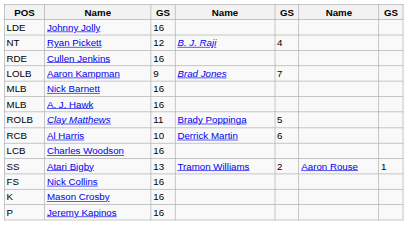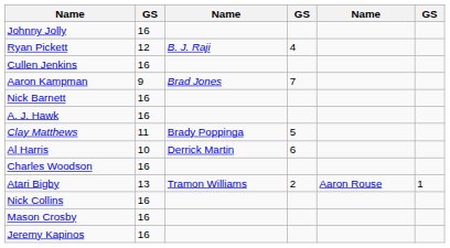- column: POS | LDE | NT | RDE | LOLB | MLB | MLB | ROLB | RCB | LCB | SS | FS | K | P
